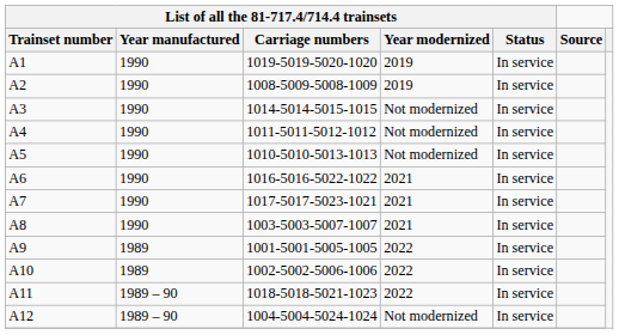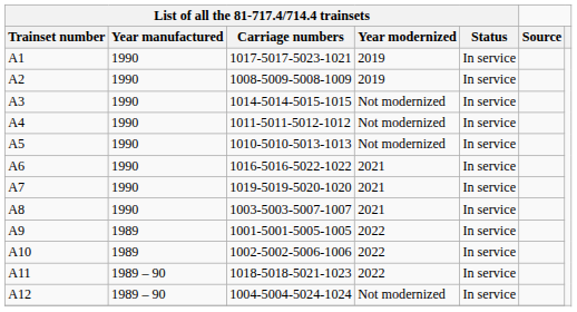А1 | List of all the 81-717.4/714.4 trainsets / Carriage numbers: 1019-5019-5020-1020 -> 1017-5017-5023-1021
А7 | List of all the 81-717.4/714.4 trainsets / Carriage numbers: 1017-5017-5023-1021 -> 1019-5019-5020-1020
